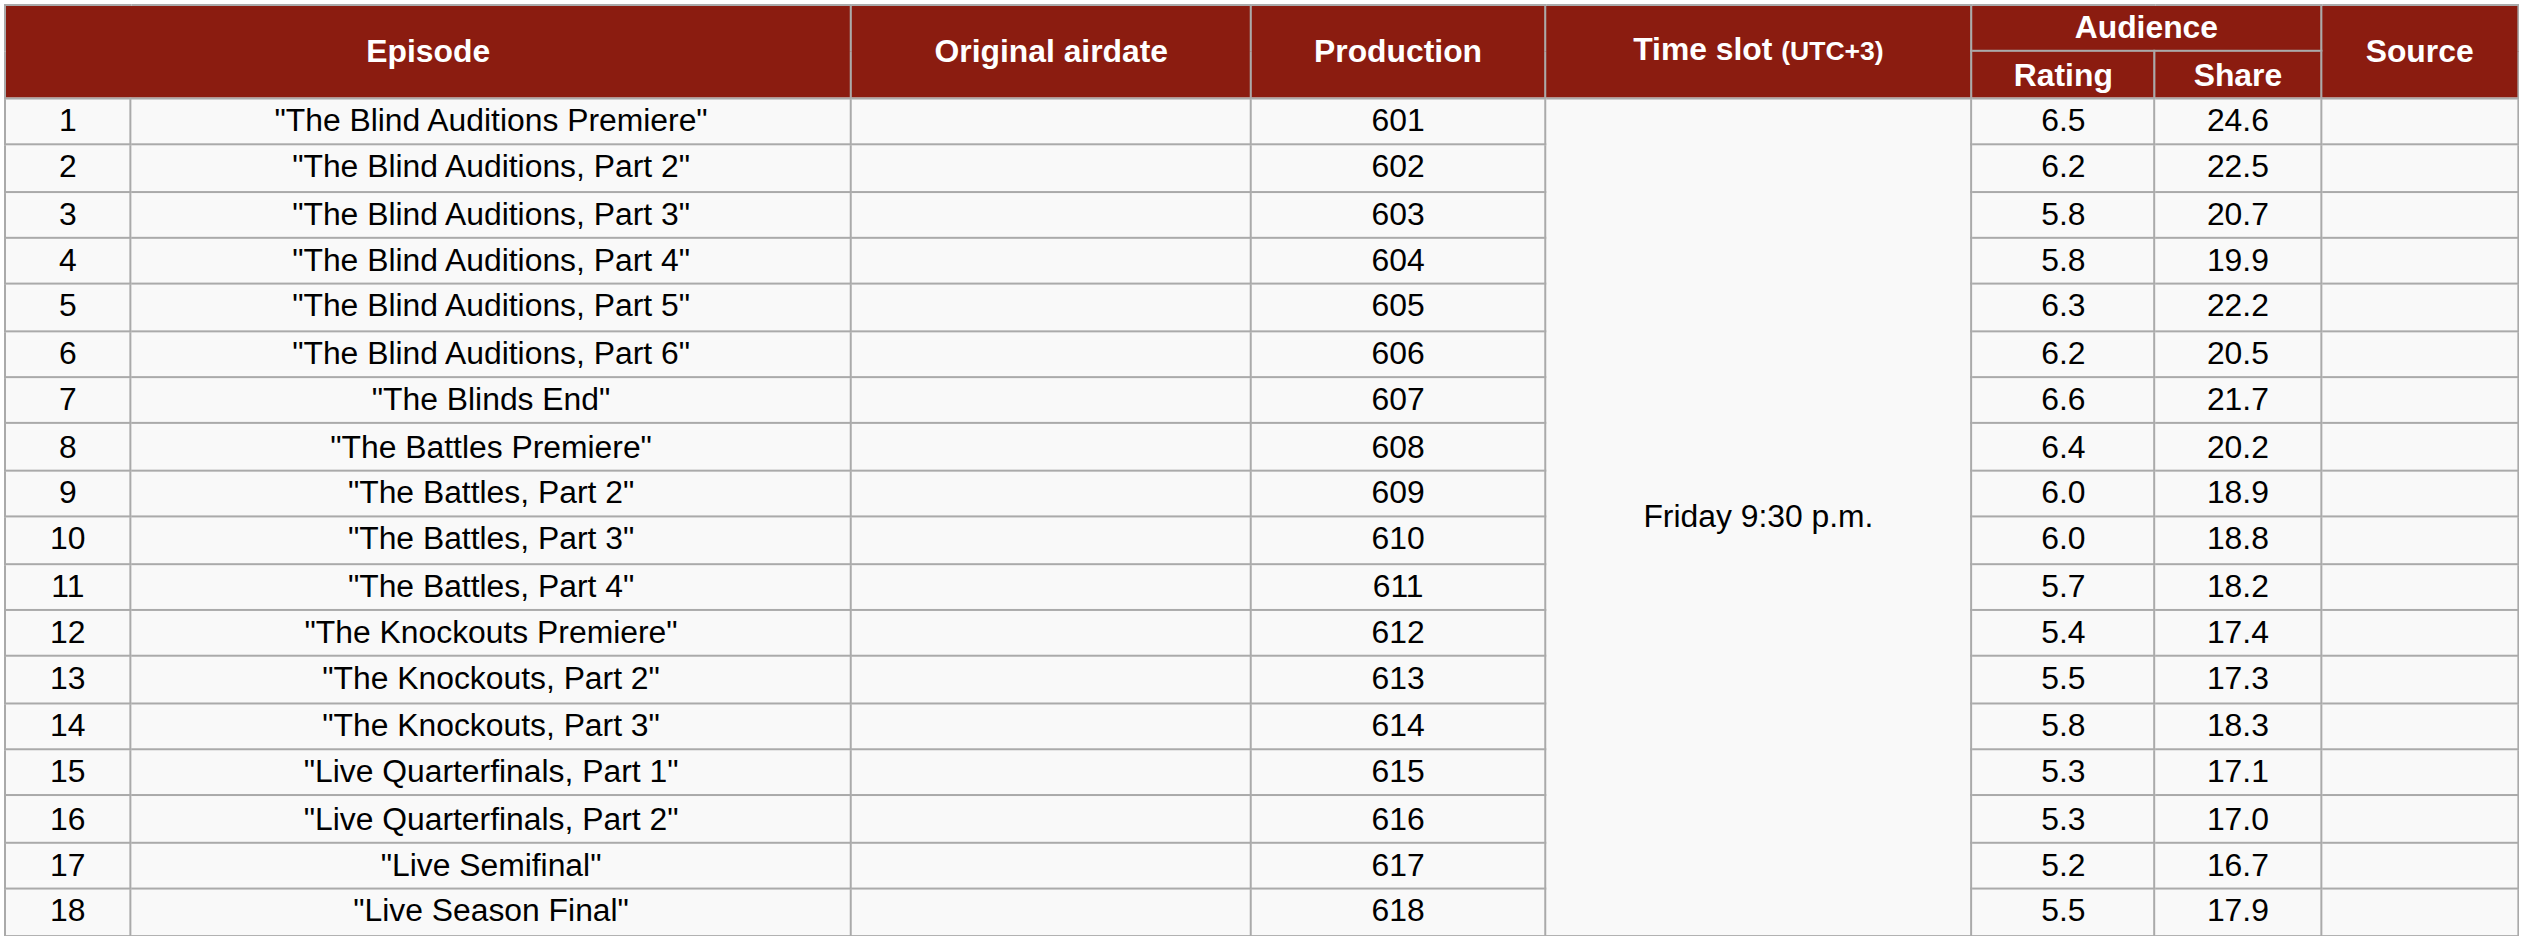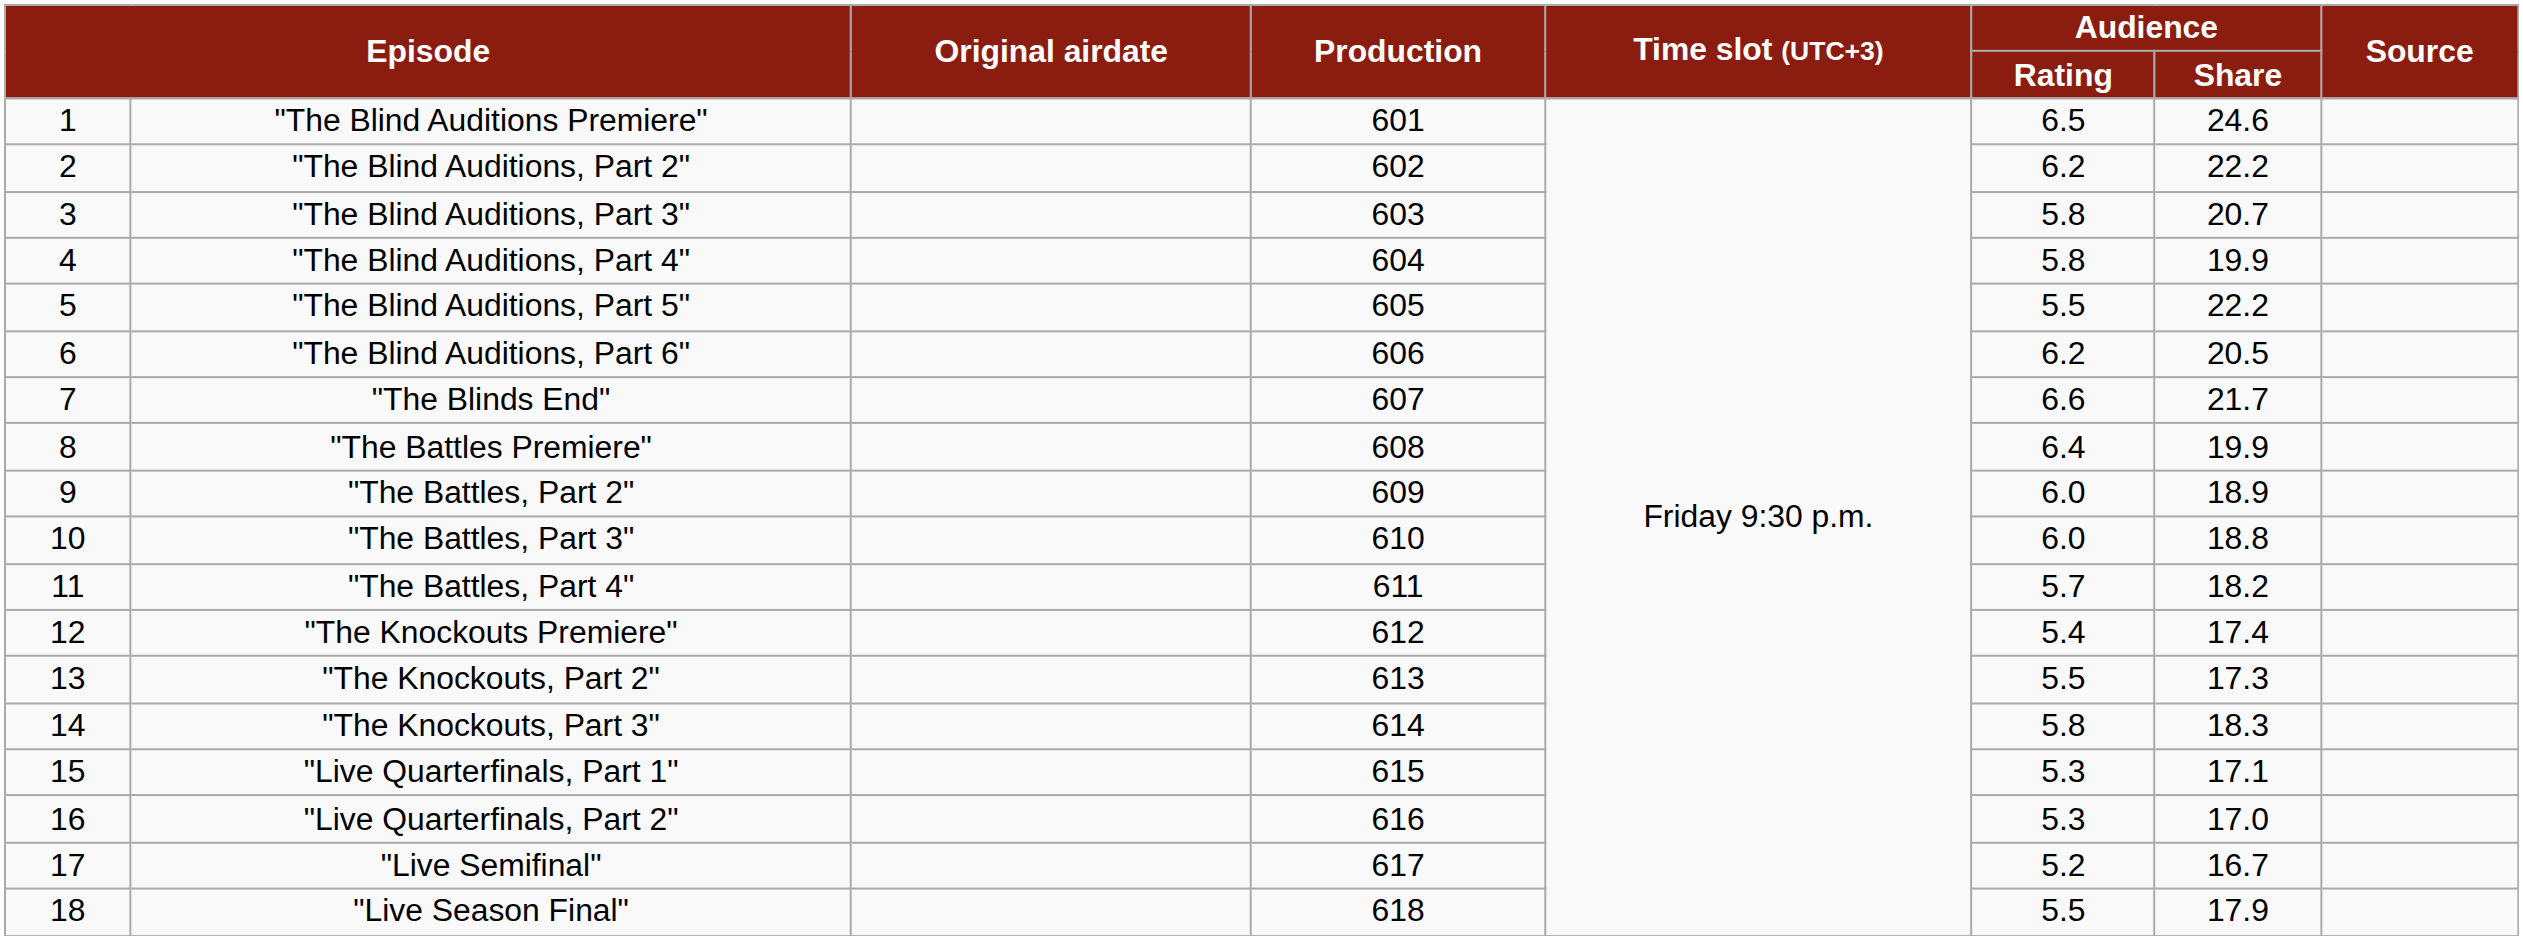"The Blind Auditions, Part 2" | Audience / Share: 22.5 -> 22.2
"The Blind Auditions, Part 5" | Audience / Rating: 6.3 -> 5.5
"The Battles Premiere" | Audience / Share: 20.2 -> 19.9
